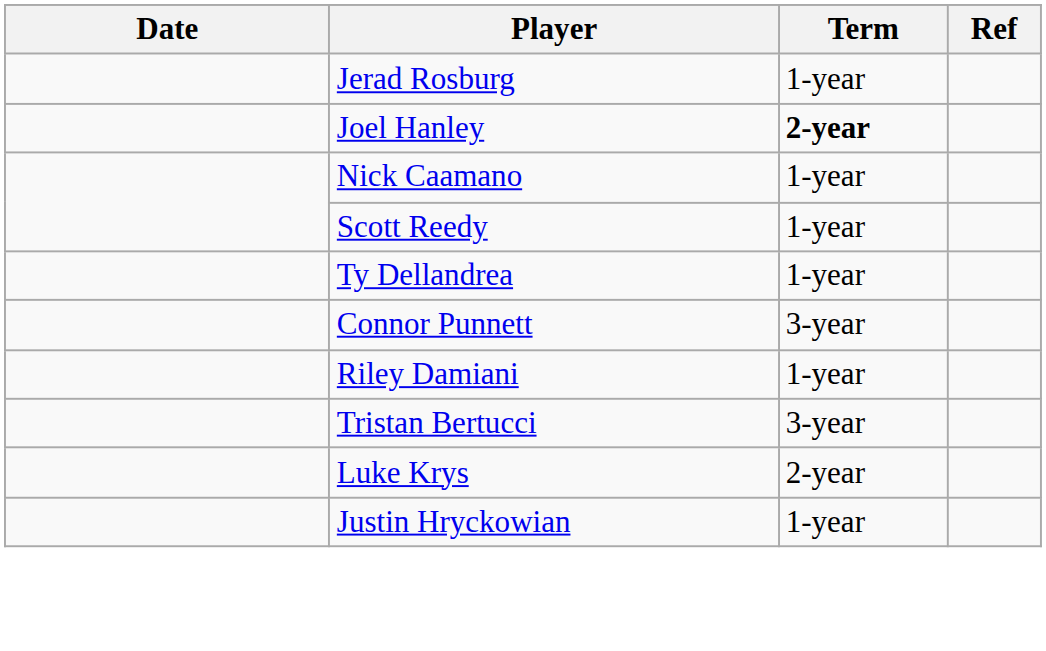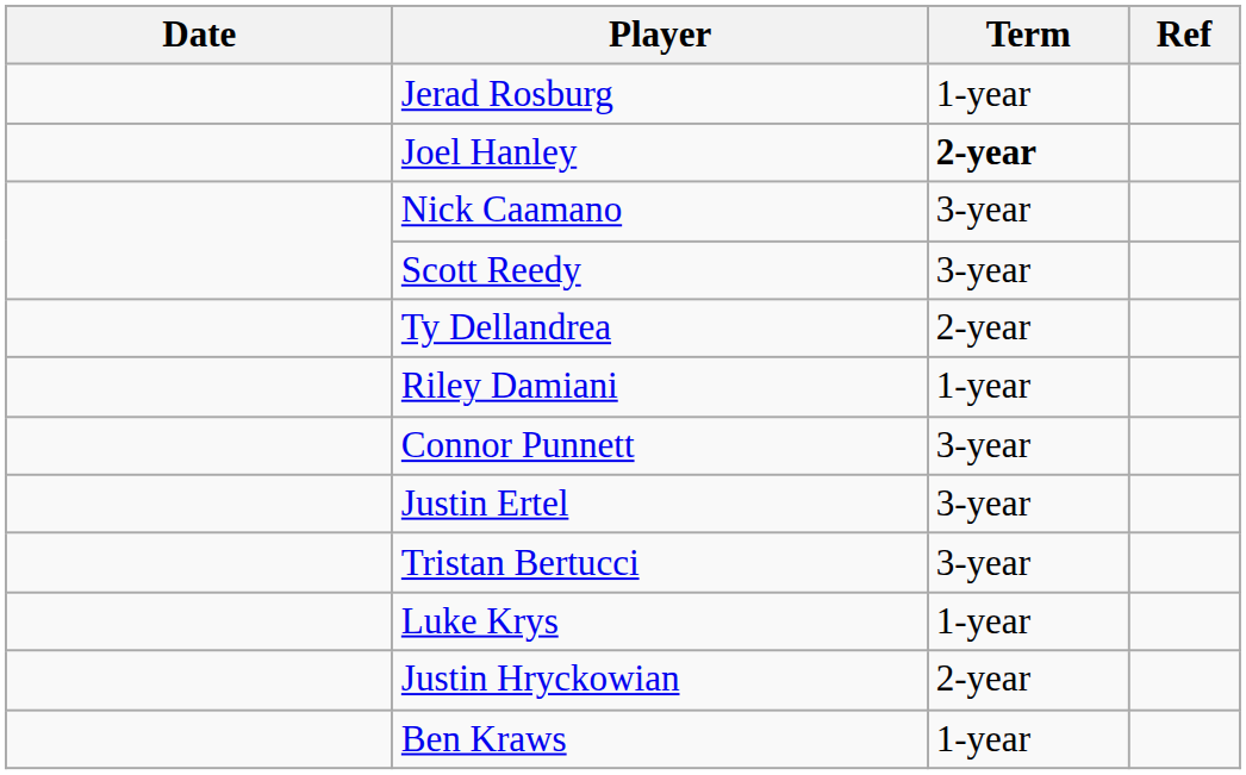Nick Caamano | Term: 1-year -> 3-year
Scott Reedy | Term: 1-year -> 3-year
Ty Dellandrea | Term: 1-year -> 2-year
rows swapped: Riley Damiani <-> Connor Punnett
+ row: Justin Ertel | 3-year
Luke Krys | Term: 2-year -> 1-year
Justin Hryckowian | Term: 1-year -> 2-year
+ row: Ben Kraws | 1-year
